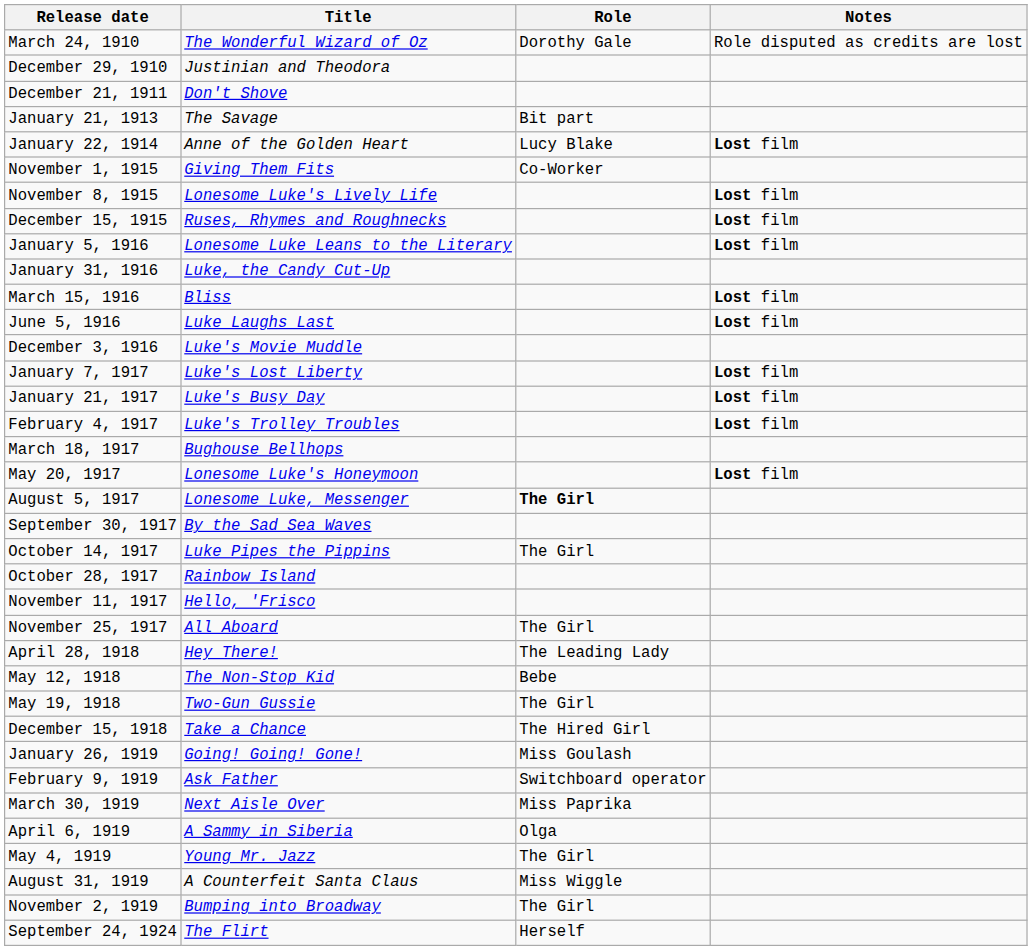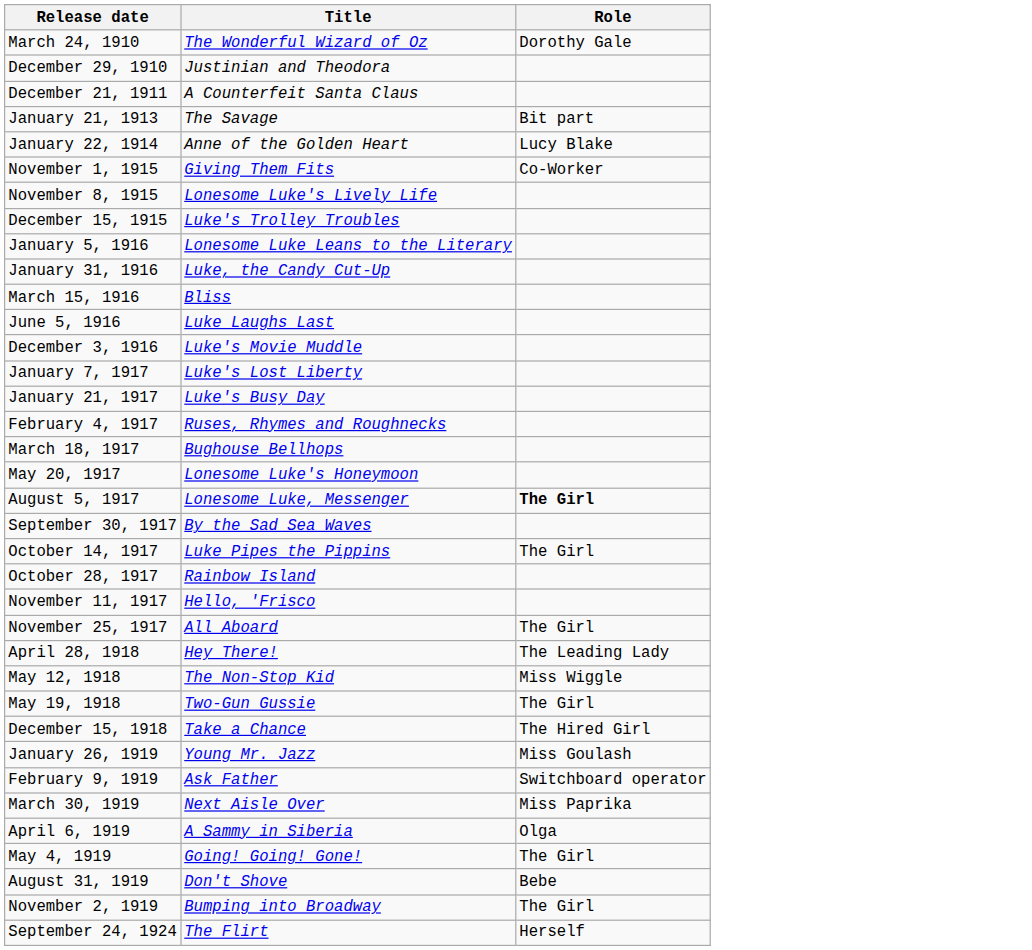- column: Notes | Role disputed as credits are lost | Lost film | Lost film | Lost film | Lost film | Lost film | Lost film | Lost film | Lost film | Lost film | Lost film
December 21, 1911 | Title: Don't Shove -> A Counterfeit Santa Claus
December 15, 1915 | Title: Ruses, Rhymes and Roughnecks -> Luke's Trolley Troubles
February 4, 1917 | Title: Luke's Trolley Troubles -> Ruses, Rhymes and Roughnecks
May 12, 1918 | Role: Bebe -> Miss Wiggle
January 26, 1919 | Title: Going! Going! Gone! -> Young Mr. Jazz
May 4, 1919 | Title: Young Mr. Jazz -> Going! Going! Gone!
August 31, 1919 | Title: A Counterfeit Santa Claus -> Don't Shove
August 31, 1919 | Role: Miss Wiggle -> Bebe
